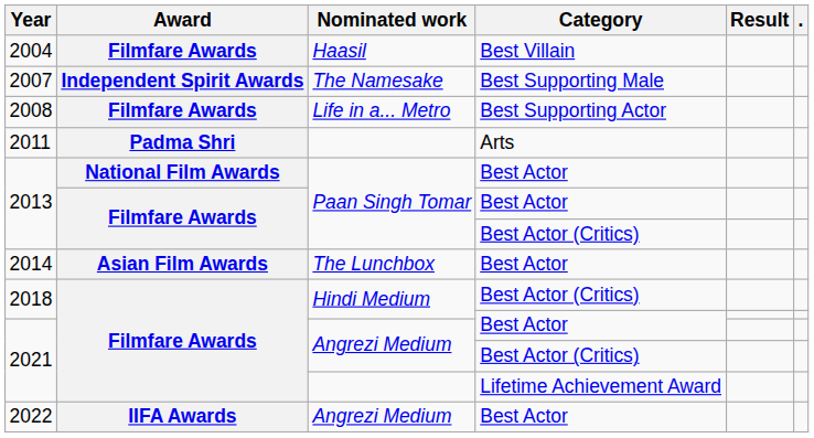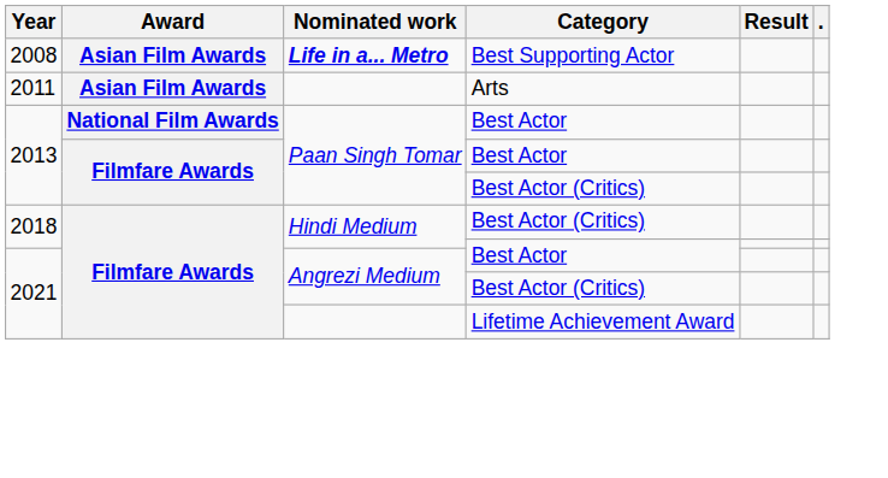- row: 2004 | Filmfare Awards | Haasil | Best Villain
- row: 2007 | Independent Spirit Awards | The Namesake | Best Supporting Male
2008 | Award: Filmfare Awards -> Asian Film Awards
2008 | Nominated work: normal -> bold
2011 | Award: Padma Shri -> Asian Film Awards
- row: 2014 | Asian Film Awards | The Lunchbox | Best Actor
- row: 2022 | IIFA Awards | Angrezi Medium | Best Actor
